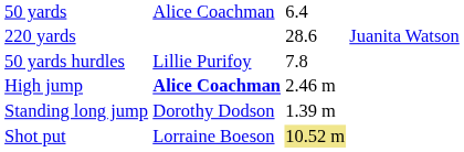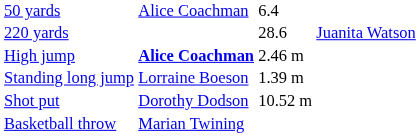- row: 50 yards hurdles | Lillie Purifoy | 7.8
Standing long jump | column 2: Dorothy Dodson -> Lorraine Boeson
Shot put | column 2: Lorraine Boeson -> Dorothy Dodson
Shot put | column 3: khaki background -> no background
+ row: Basketball throw | Marian Twining
